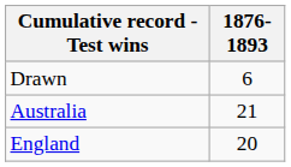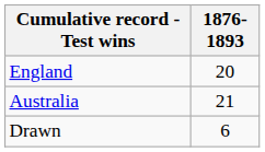rows swapped: England <-> Drawn
